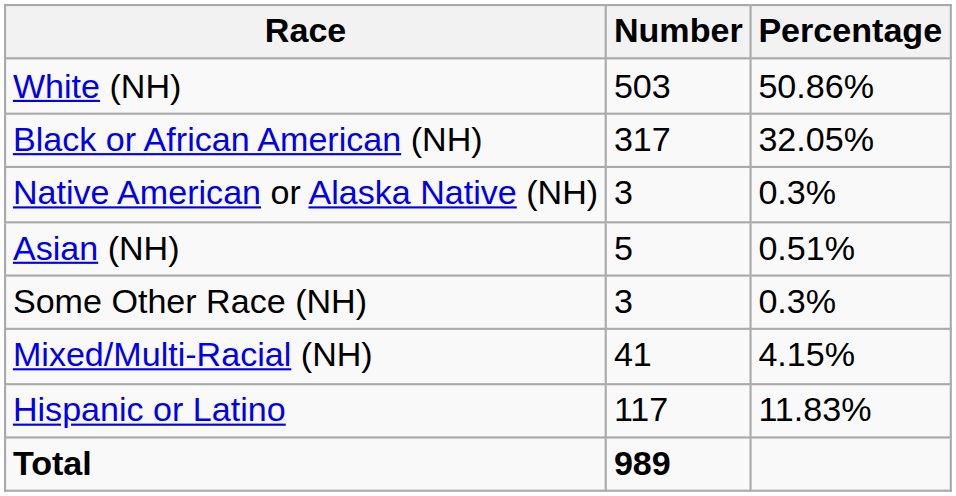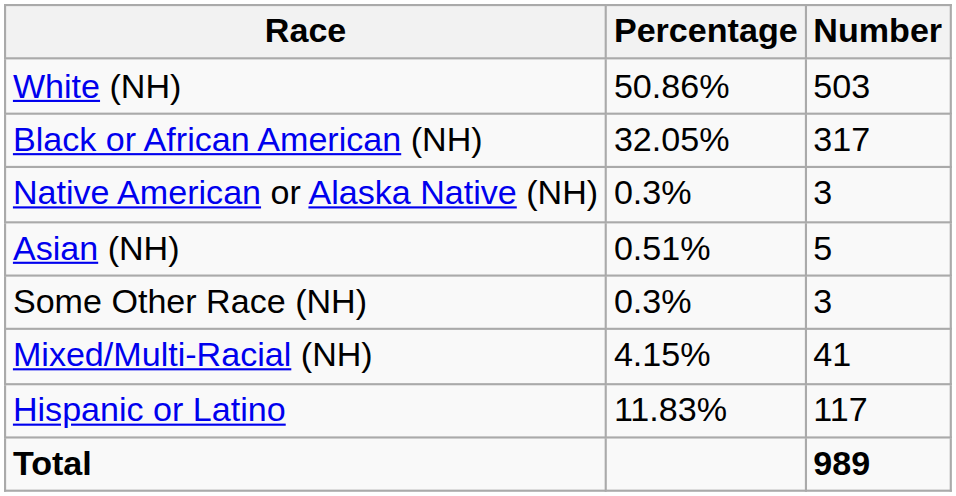columns swapped: Number <-> Percentage
